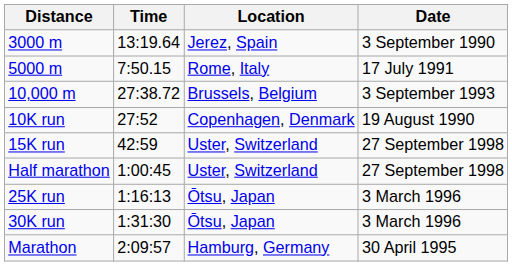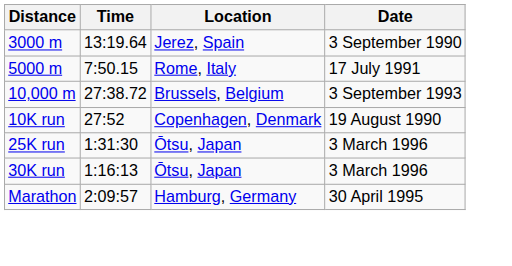- row: 15K run | 42:59 | Uster, Switzerland | 27 September 1998
- row: Half marathon | 1:00:45 | Uster, Switzerland | 27 September 1998
25K run | Time: 1:16:13 -> 1:31:30
30K run | Time: 1:31:30 -> 1:16:13
